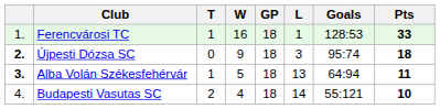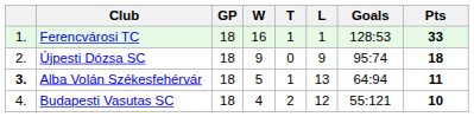columns swapped: GP <-> T
Újpesti Dózsa SC | column 1: bold -> normal
Újpesti Dózsa SC | L: 3 -> 9
Budapesti Vasutas SC | L: 14 -> 12
